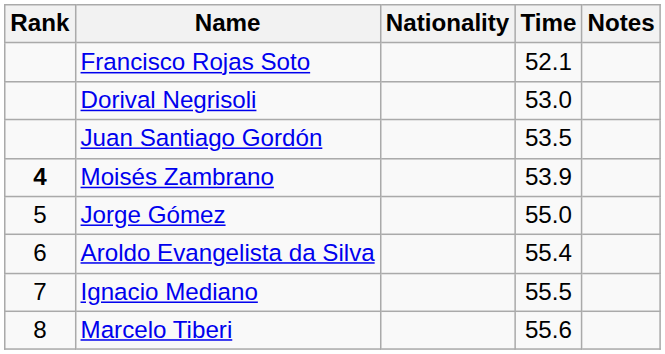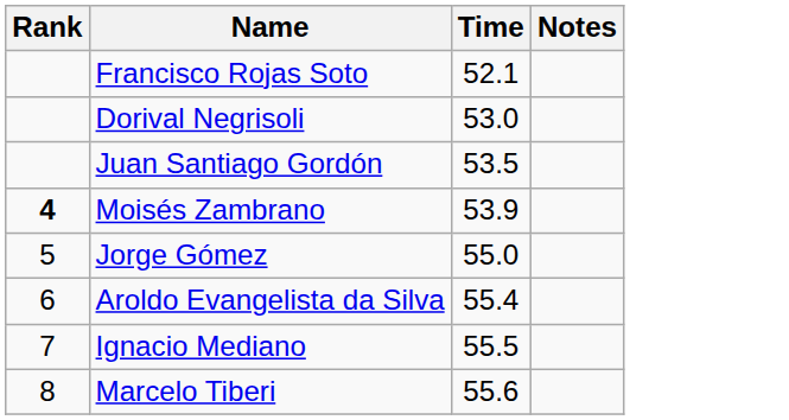- column: Nationality
